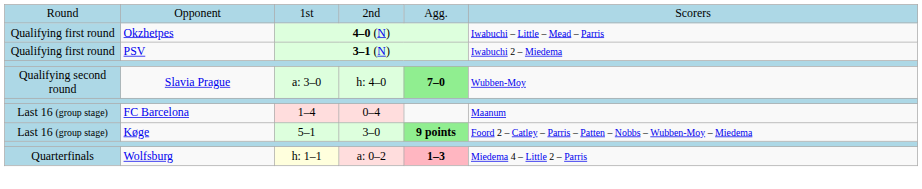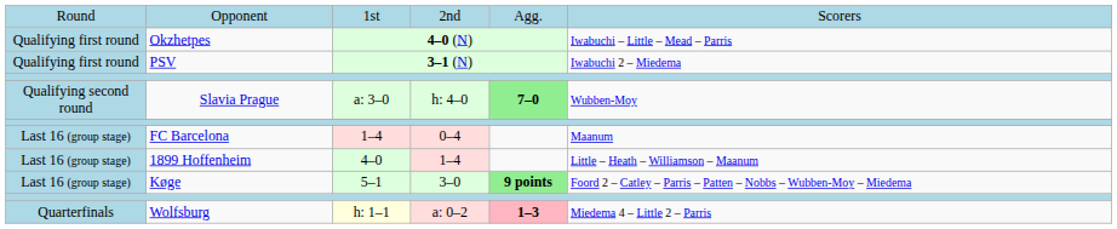+ row: Last 16 (group stage) | 1899 Hoffenheim | 4–0 | 1–4 | Little – Heath – Williamson – Maanum
